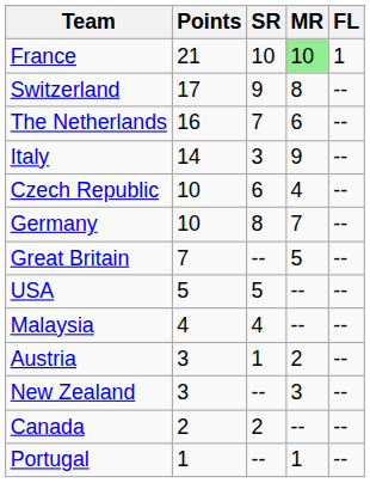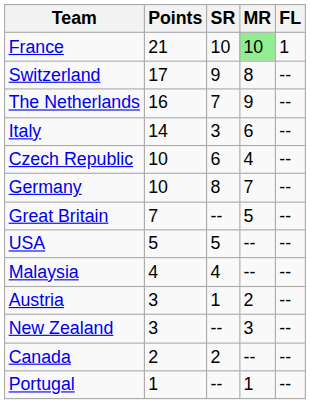The Netherlands | MR: 6 -> 9
Italy | MR: 9 -> 6
